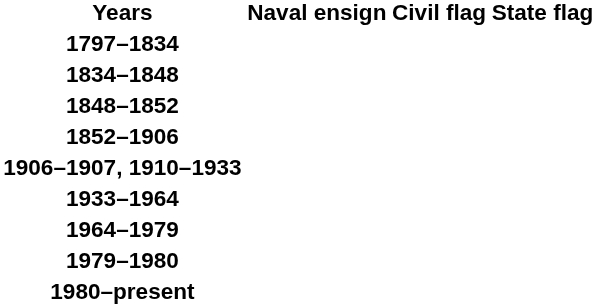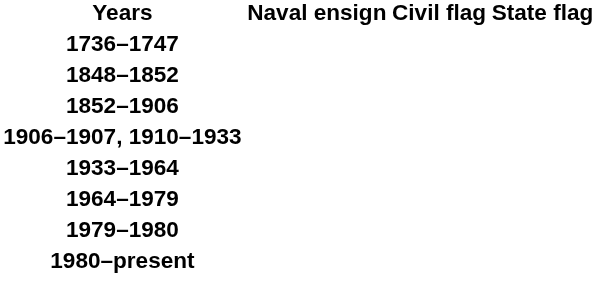+ row: 1736–1747
- row: 1797–1834
- row: 1834–1848
